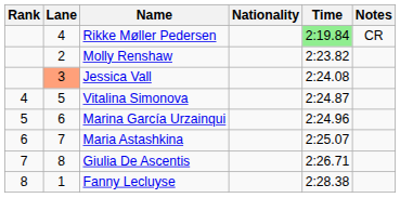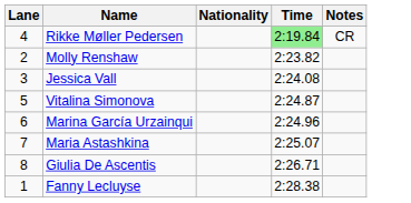- column: Rank | 4 | 5 | 6 | 7 | 8
Jessica Vall | Lane: lightsalmon background -> no background
